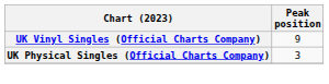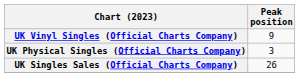+ row: UK Singles Sales (Official Charts Company) | 26
